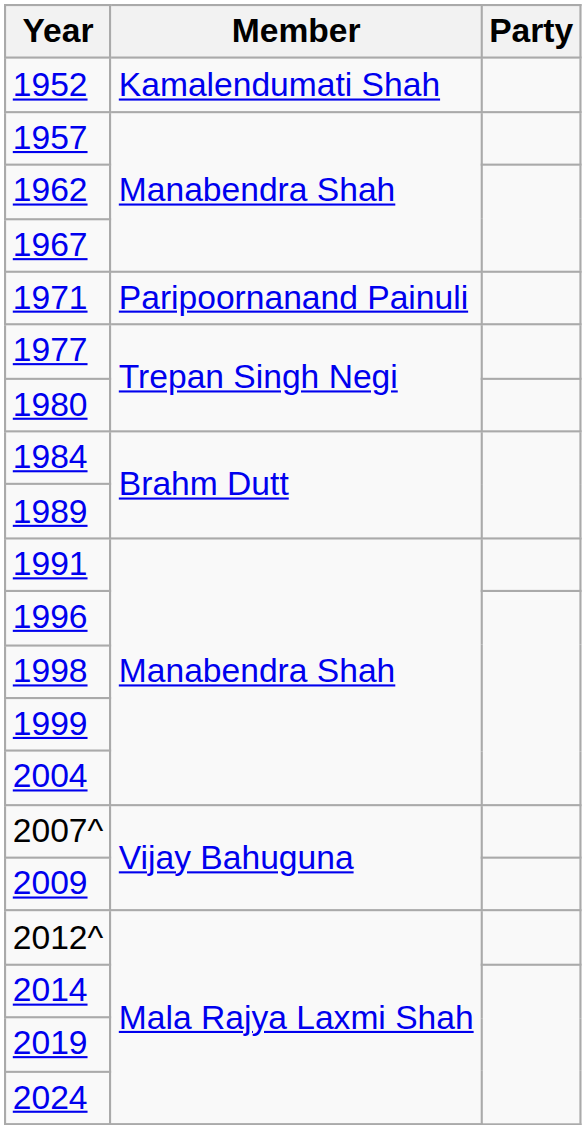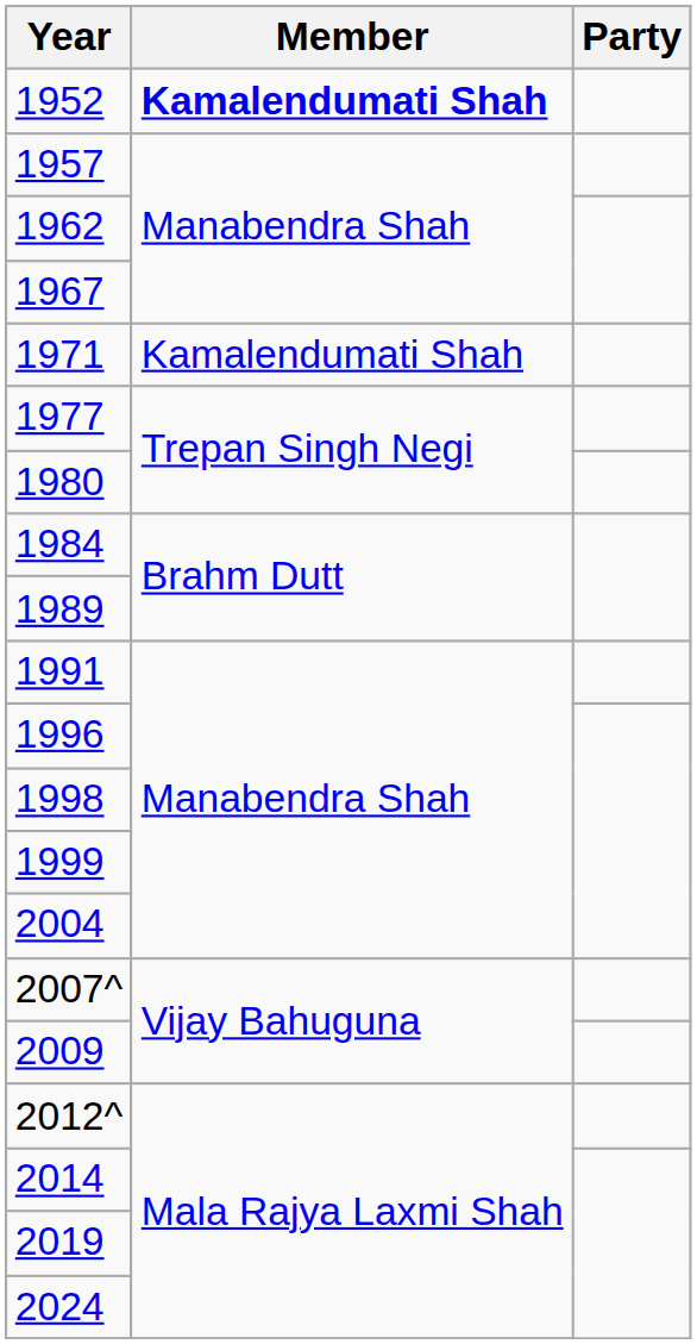1952 | Member: normal -> bold
1971 | Member: Paripoornanand Painuli -> Kamalendumati Shah
